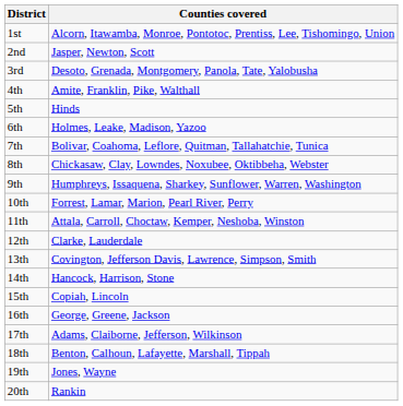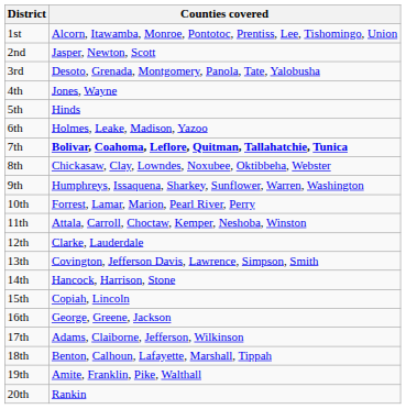4th | Counties covered: Amite, Franklin, Pike, Walthall -> Jones, Wayne
7th | Counties covered: normal -> bold
19th | Counties covered: Jones, Wayne -> Amite, Franklin, Pike, Walthall
